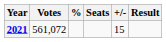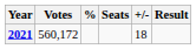2021 | Votes: 561,072 -> 560,172
2021 | +/-: 15 -> 18
